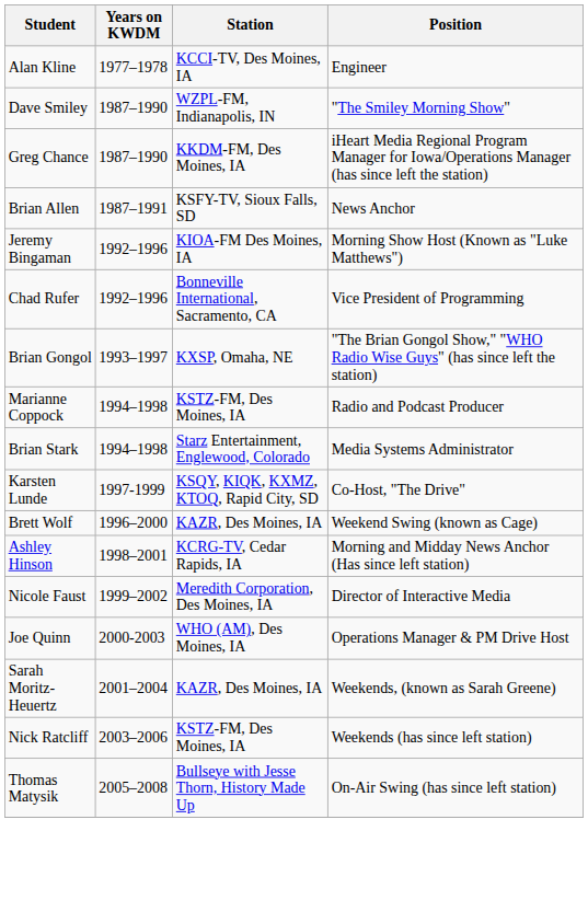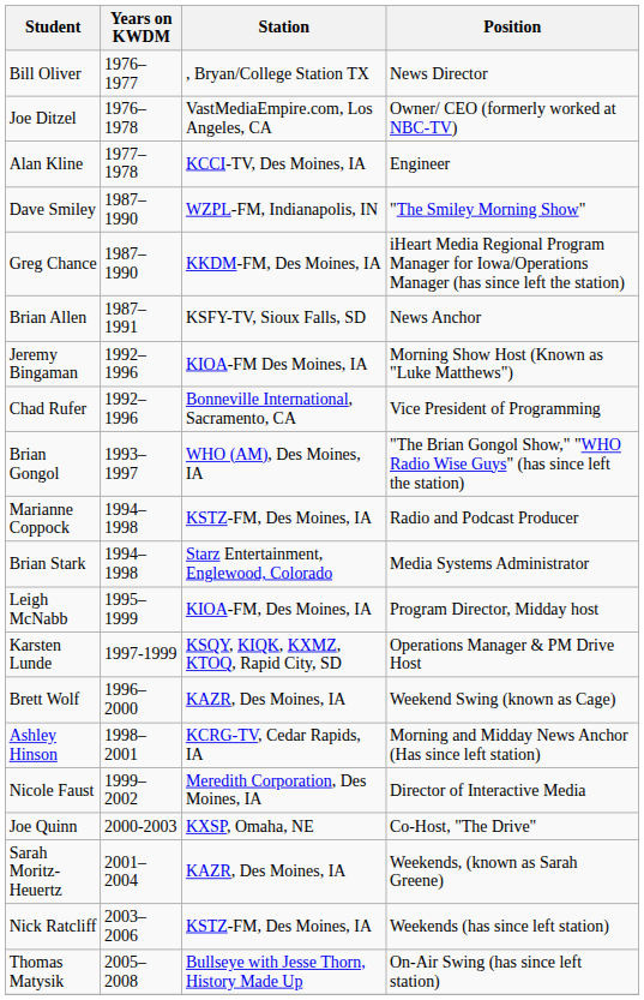+ row: Bill Oliver | 1976–1977 | , Bryan/College Station TX | News Director
+ row: Joe Ditzel | 1976–1978 | VastMediaEmpire.com, Los Angeles, CA | Owner/ CEO (formerly worked at NBC-TV)
Brian Gongol | Station: KXSP, Omaha, NE -> WHO (AM), Des Moines, IA
+ row: Leigh McNabb | 1995–1999 | KIOA-FM, Des Moines, IA | Program Director, Midday host
Karsten Lunde | Position: Co-Host, "The Drive" -> Operations Manager & PM Drive Host
Joe Quinn | Station: WHO (AM), Des Moines, IA -> KXSP, Omaha, NE
Joe Quinn | Position: Operations Manager & PM Drive Host -> Co-Host, "The Drive"
